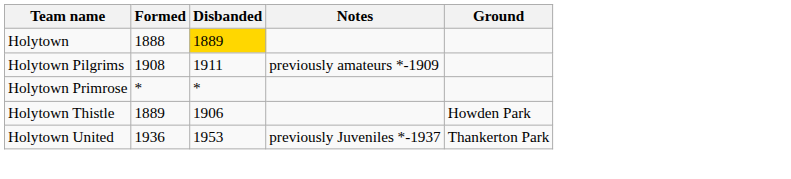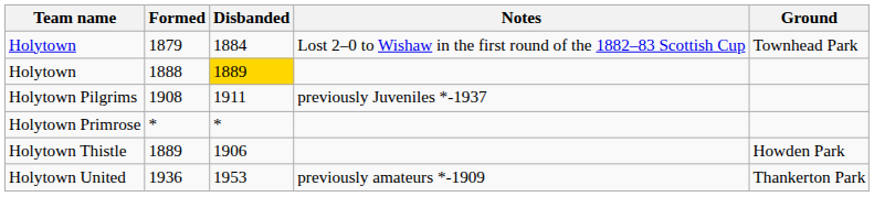+ row: Holytown | 1879 | 1884 | Lost 2–0 to Wishaw in the first round of the 1882–83 Scottish Cup | Townhead Park
1908 | Notes: previously amateurs *-1909 -> previously Juveniles *-1937
1936 | Notes: previously Juveniles *-1937 -> previously amateurs *-1909
